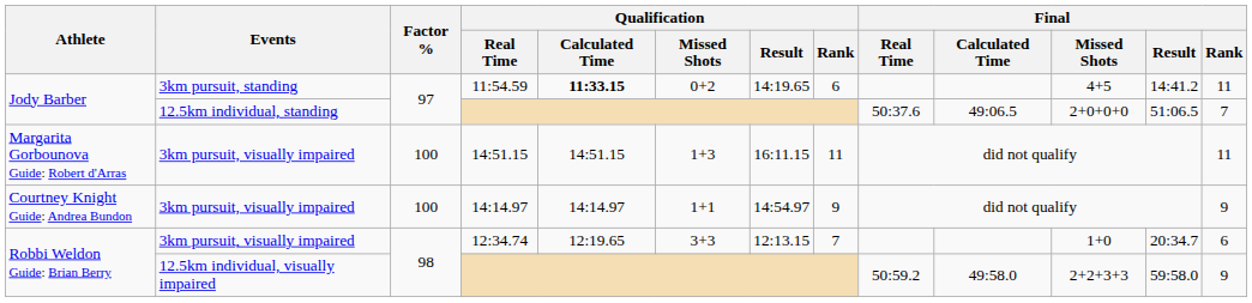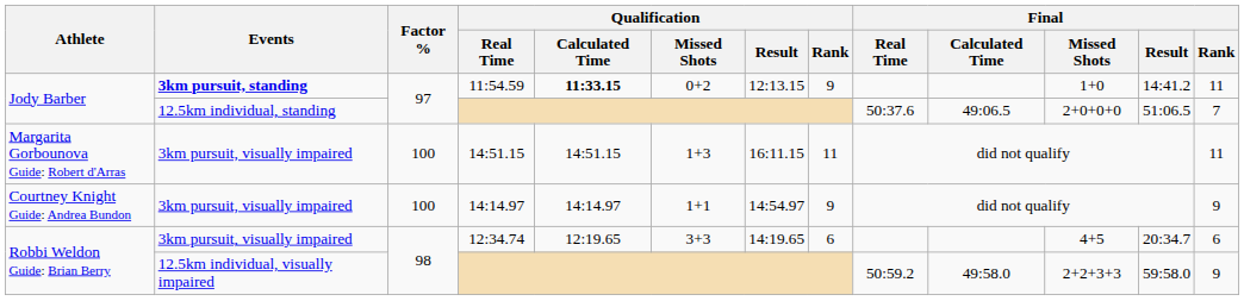11:54.59 | Events: normal -> bold
11:54.59 | Qualification / Result: 14:19.65 -> 12:13.15
11:54.59 | Qualification / Rank: 6 -> 9
11:54.59 | Final / Missed Shots: 4+5 -> 1+0
12:34.74 | Qualification / Result: 12:13.15 -> 14:19.65
12:34.74 | Qualification / Rank: 7 -> 6
12:34.74 | Final / Missed Shots: 1+0 -> 4+5
